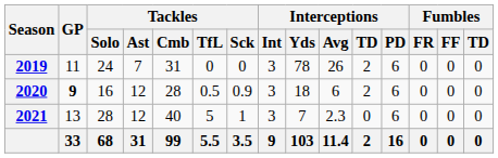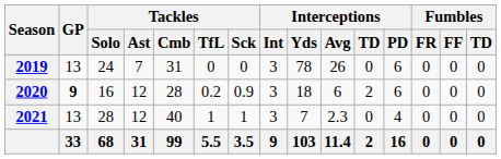2019 | GP: 11 -> 13
2019 | Interceptions / TD: 2 -> 0
2020 | Tackles / TfL: 0.5 -> 0.2
2021 | Tackles / TfL: 5 -> 1
2021 | Interceptions / PD: 6 -> 4
